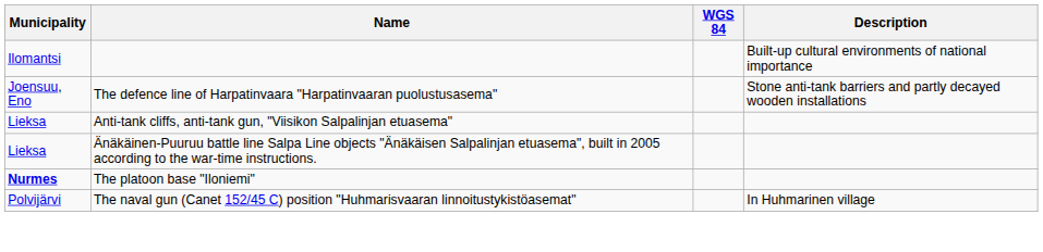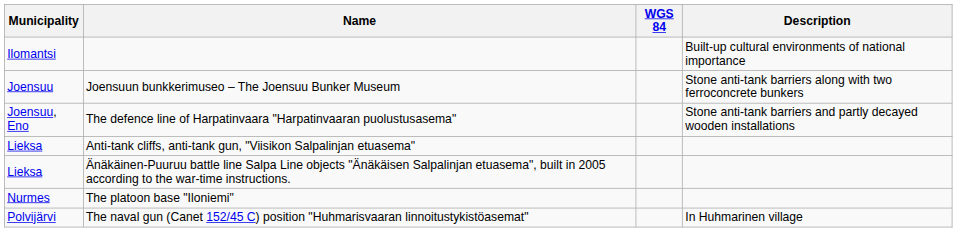+ row: Joensuu | Joensuun bunkkerimuseo – The Joensuu Bunker Museum | Stone anti-tank barriers along with two ferroconcrete bunkers
The platoon base "Iloniemi" | Municipality: bold -> normal
